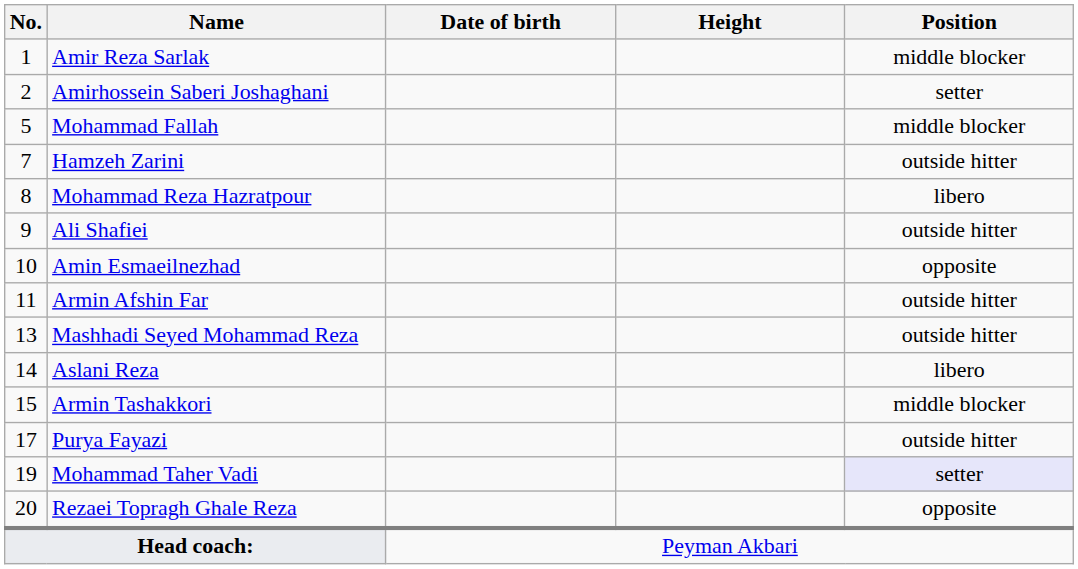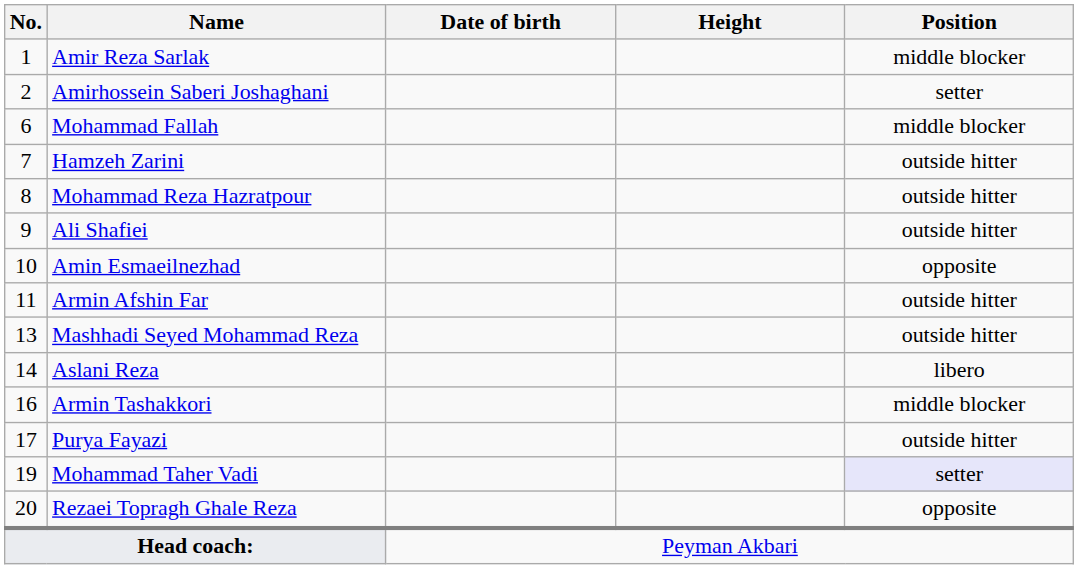Mohammad Fallah | No.: 5 -> 6
Mohammad Reza Hazratpour | Position: libero -> outside hitter
Armin Tashakkori | No.: 15 -> 16
